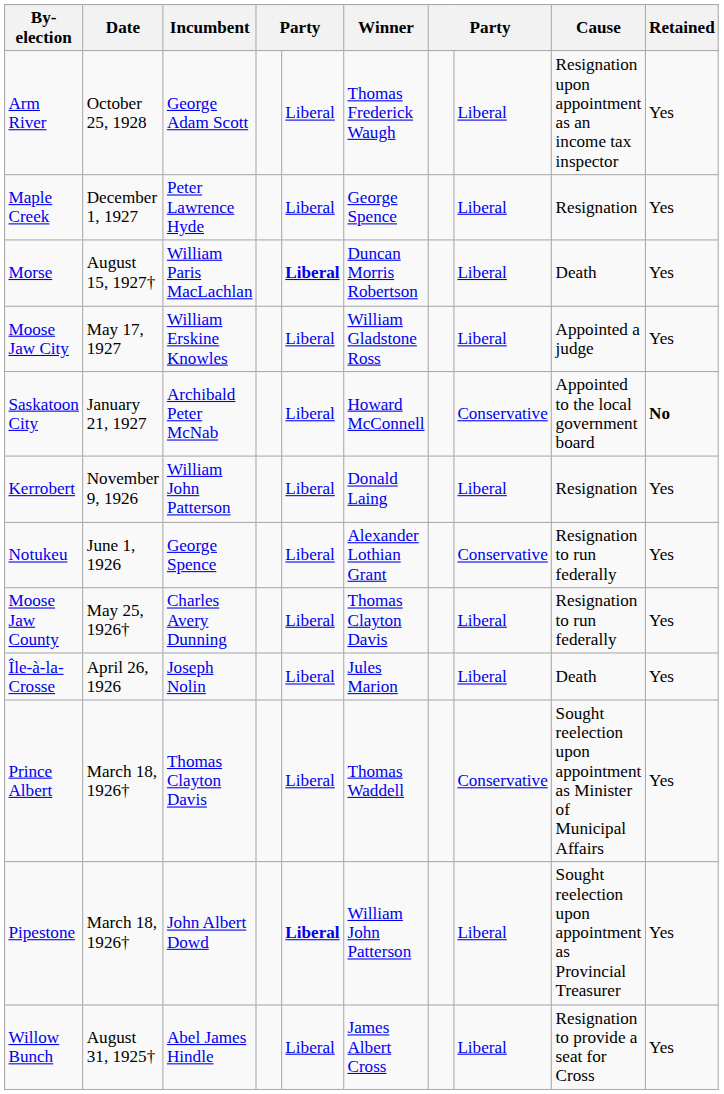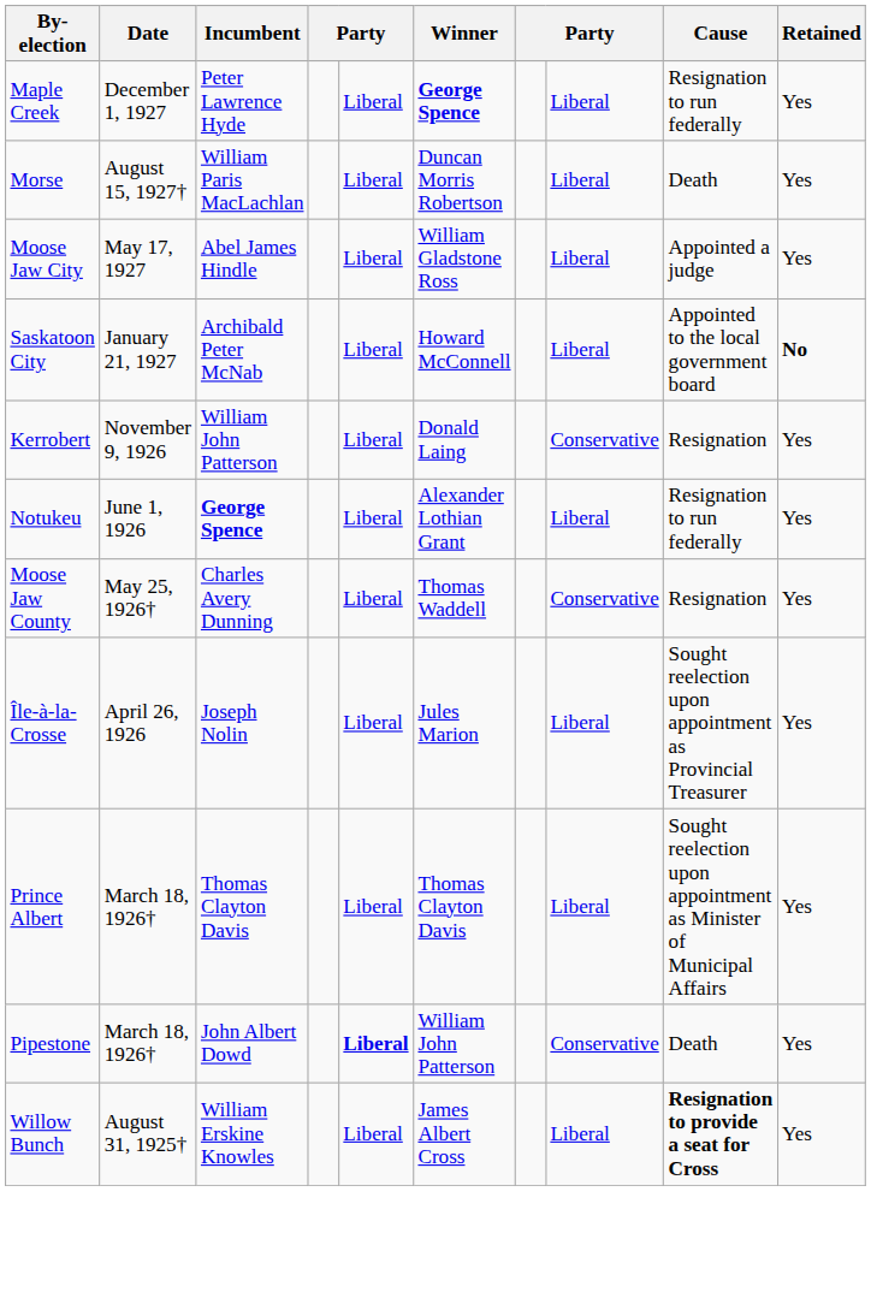- row: Arm River | October 25, 1928 | George Adam Scott | Liberal | Thomas Frederick Waugh | Liberal | Resignation upon appointment as an income tax inspector | Yes
Maple Creek | Winner: normal -> bold
Maple Creek | Cause: Resignation -> Resignation to run federally
Morse | column 5: bold -> normal
Moose Jaw City | Incumbent: William Erskine Knowles -> Abel James Hindle
Saskatoon City | column 8: Conservative -> Liberal
Kerrobert | column 8: Liberal -> Conservative
Notukeu | Incumbent: normal -> bold
Notukeu | column 8: Conservative -> Liberal
Moose Jaw County | Winner: Thomas Clayton Davis -> Thomas Waddell
Moose Jaw County | column 8: Liberal -> Conservative
Moose Jaw County | Cause: Resignation to run federally -> Resignation
Île-à-la-Crosse | Cause: Death -> Sought reelection upon appointment as Provincial Treasurer
Prince Albert | Winner: Thomas Waddell -> Thomas Clayton Davis
Prince Albert | column 8: Conservative -> Liberal
Pipestone | column 8: Liberal -> Conservative
Pipestone | Cause: Sought reelection upon appointment as Provincial Treasurer -> Death
Willow Bunch | Incumbent: Abel James Hindle -> William Erskine Knowles
Willow Bunch | Cause: normal -> bold
